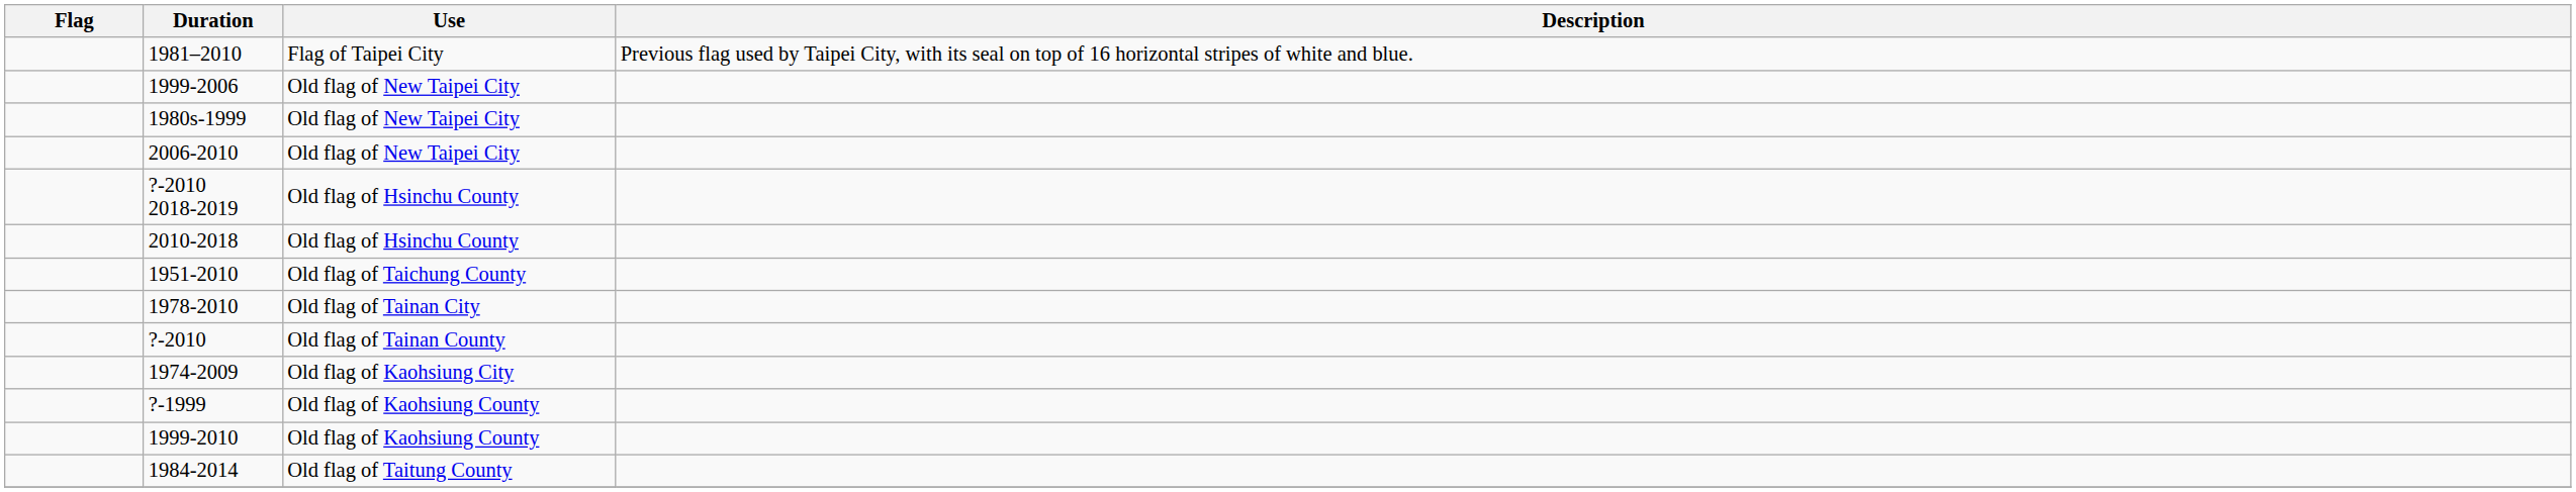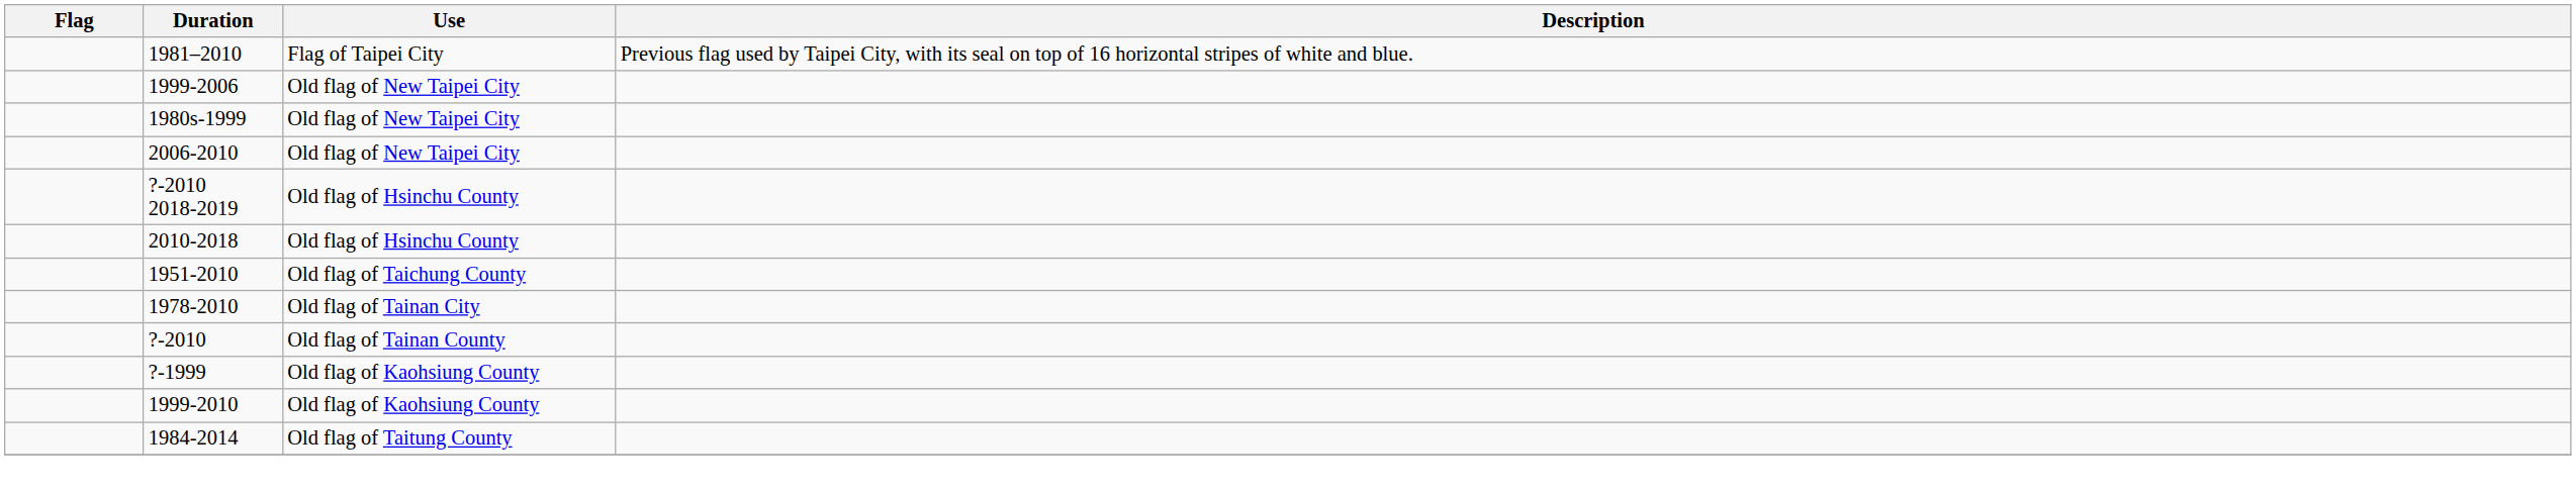- row: 1974-2009 | Old flag of Kaohsiung City
